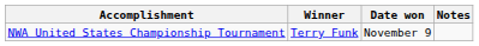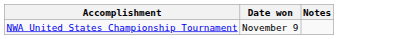- column: Winner | Terry Funk
